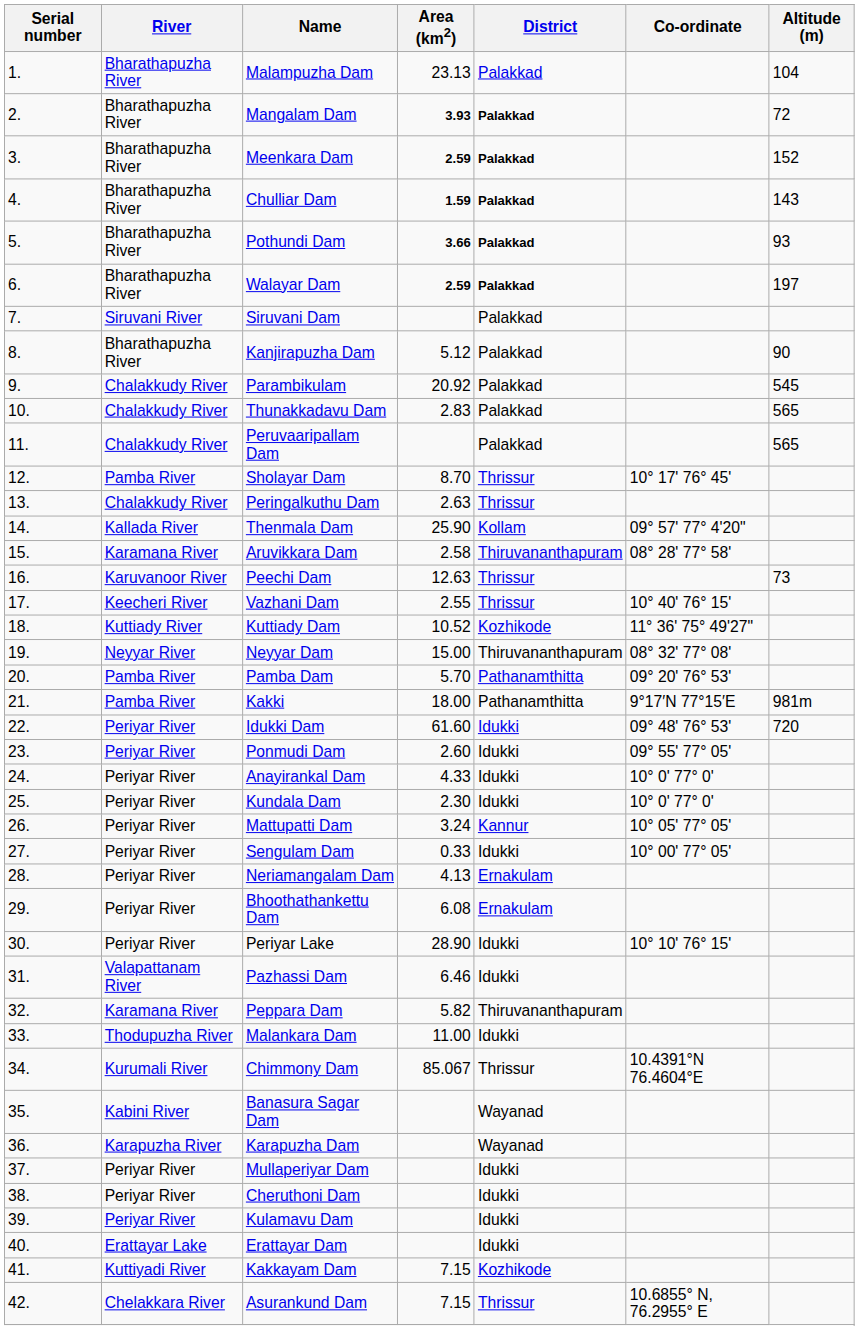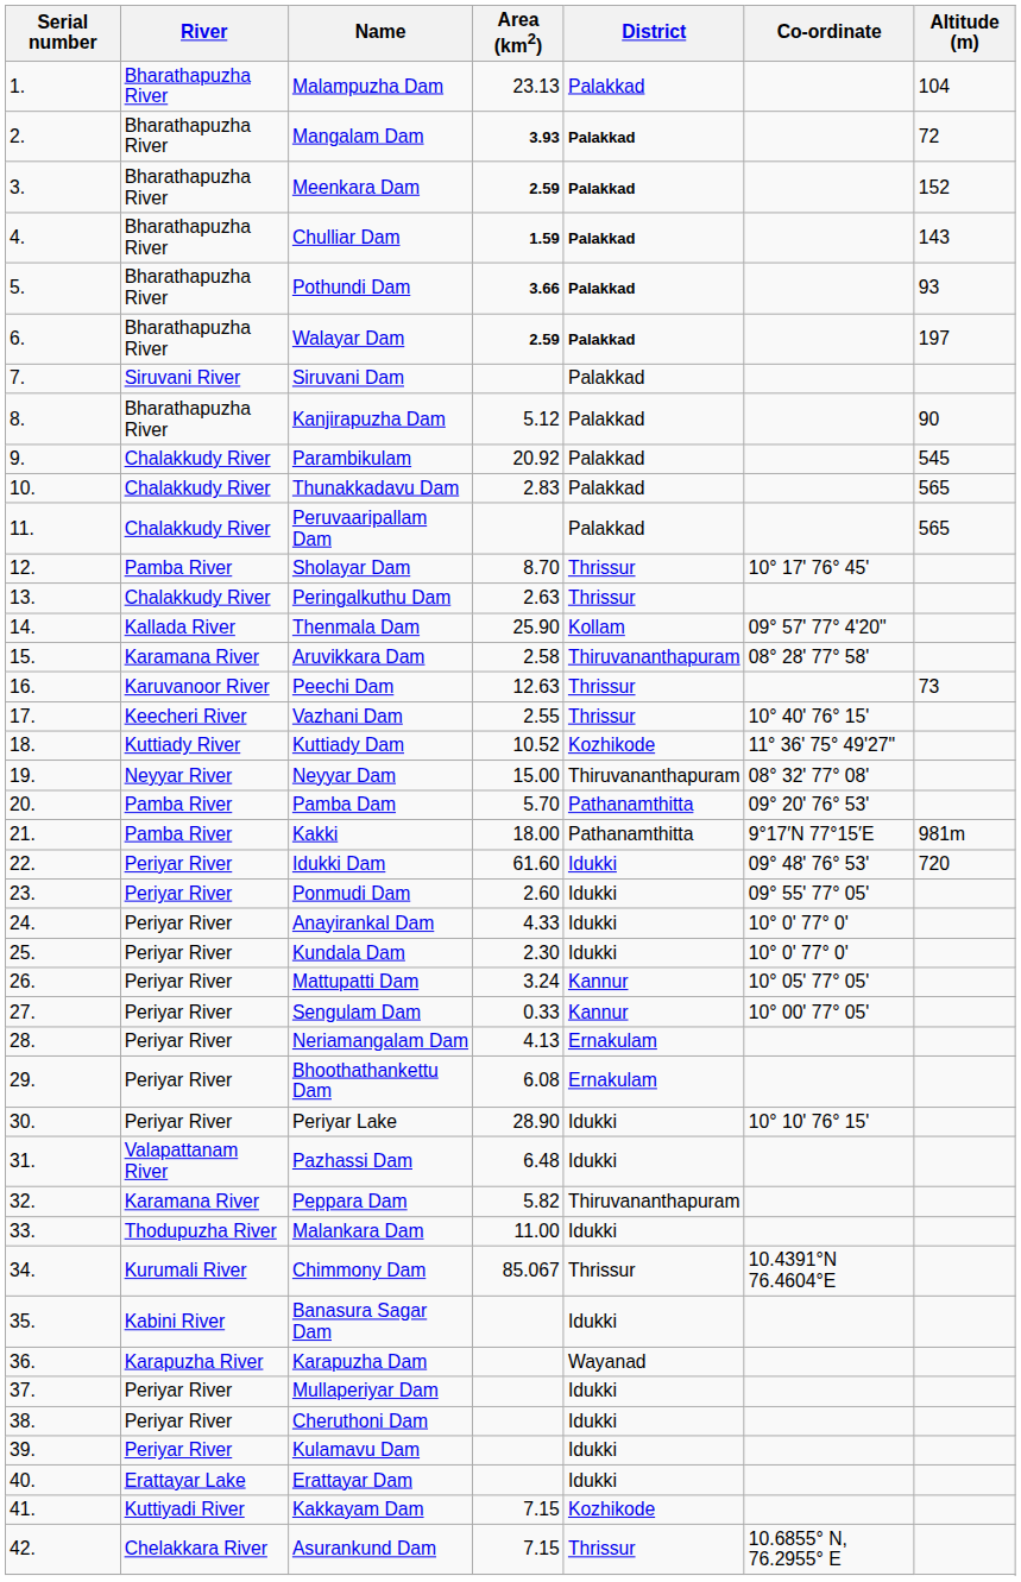Sengulam Dam | District: Idukki -> Kannur
Pazhassi Dam | Area (km2): 6.46 -> 6.48
Banasura Sagar Dam | District: Wayanad -> Idukki
